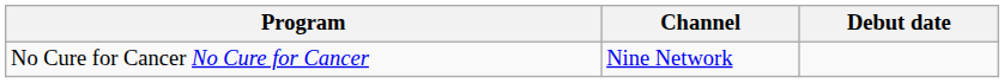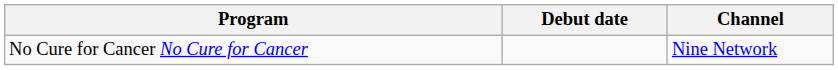columns swapped: Channel <-> Debut date
